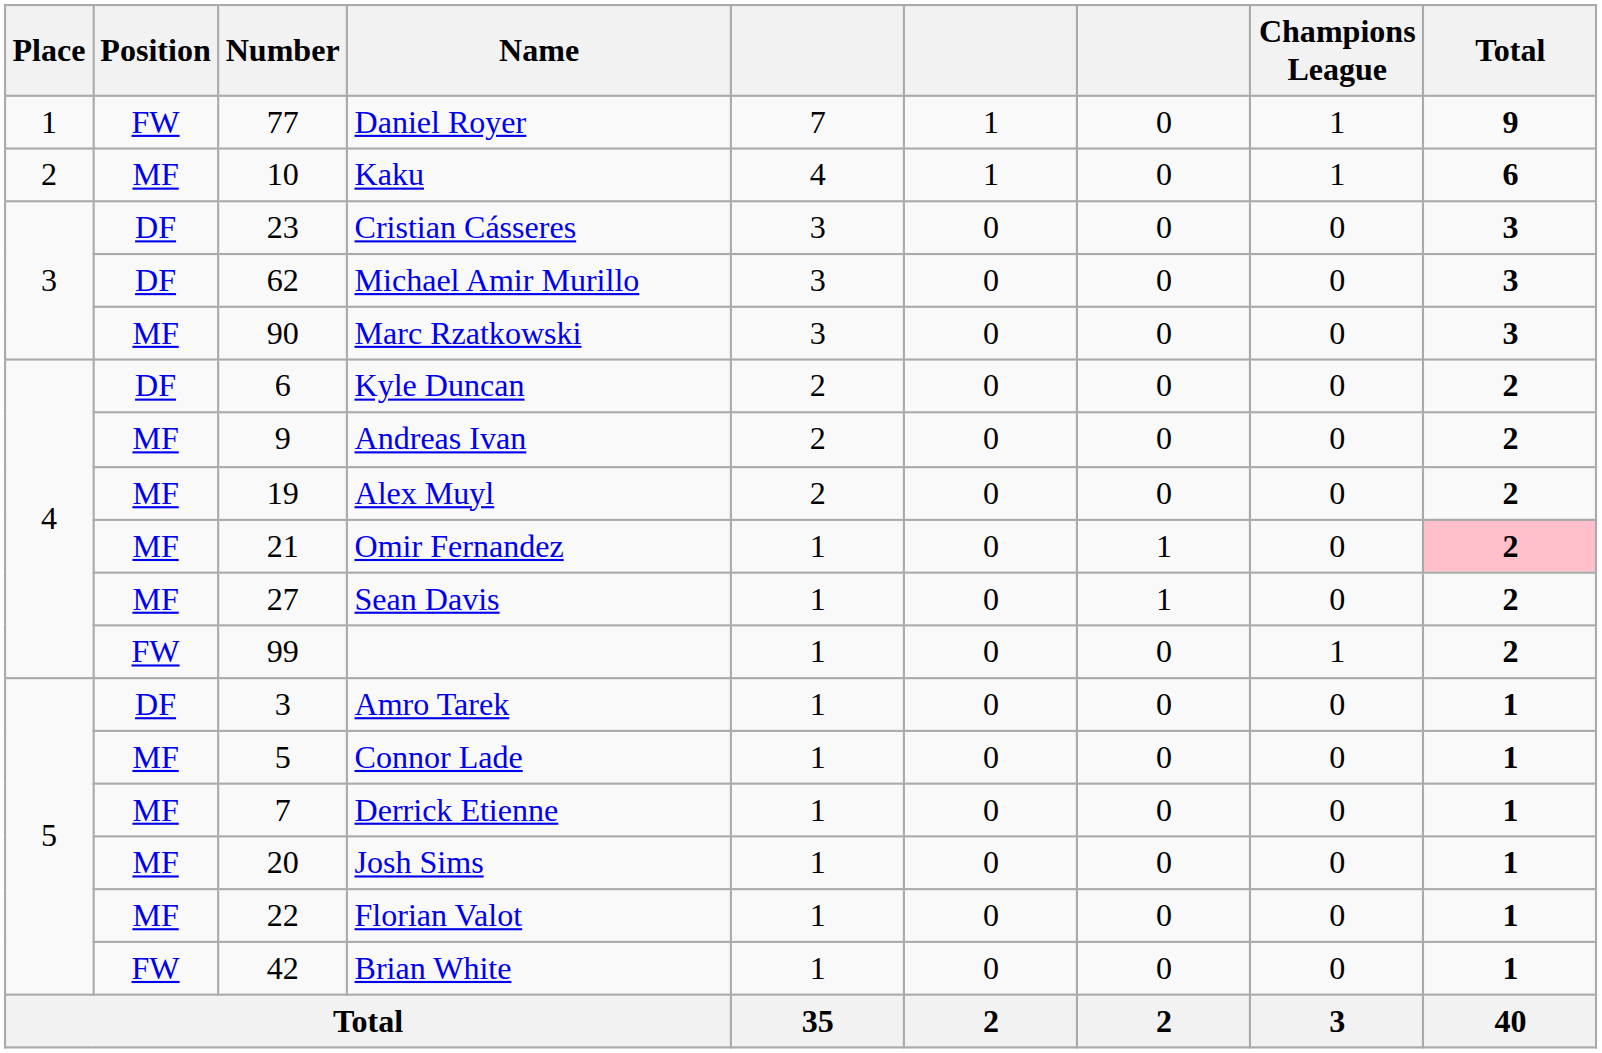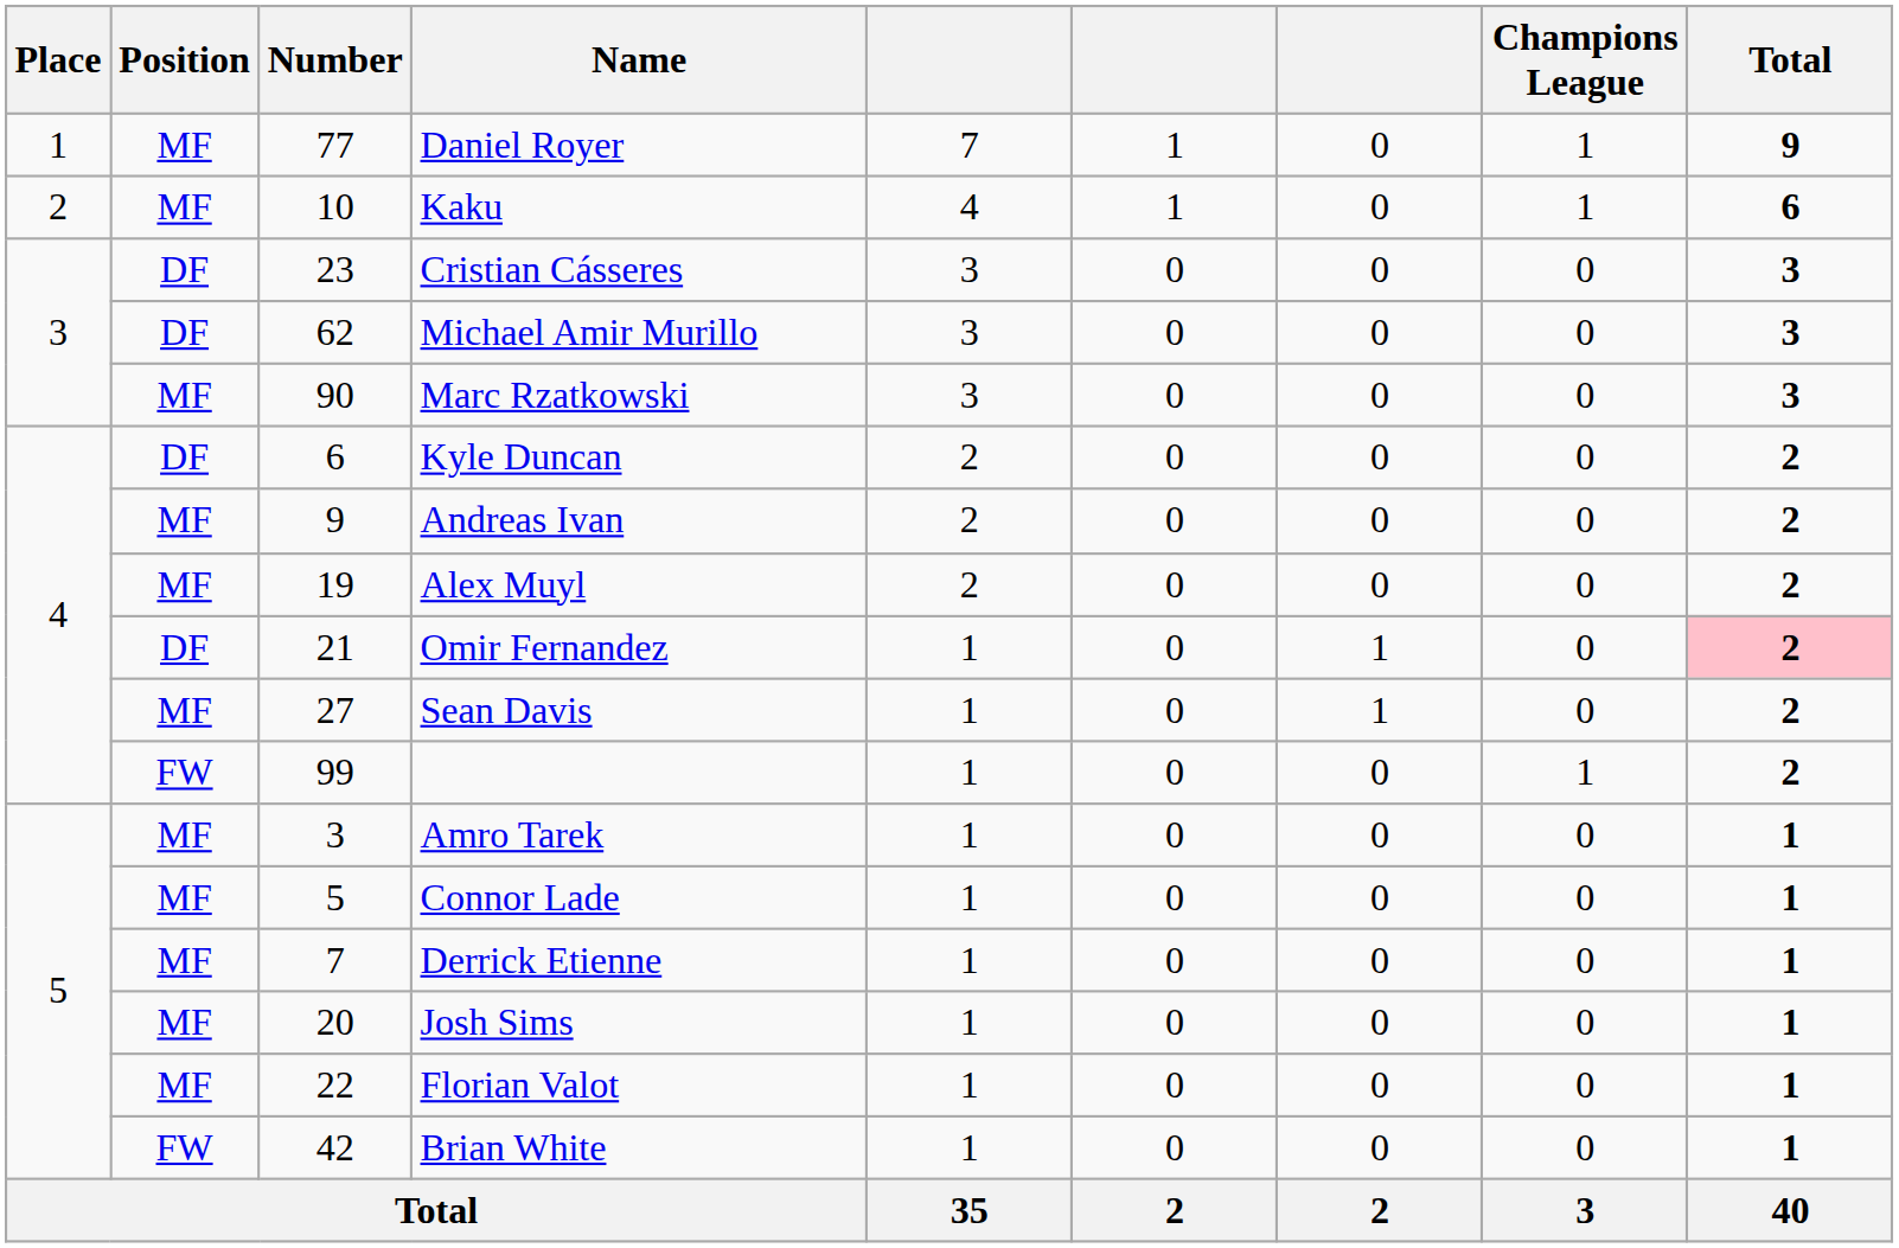Daniel Royer | Position: FW -> MF
Omir Fernandez | Position: MF -> DF
Amro Tarek | Position: DF -> MF
